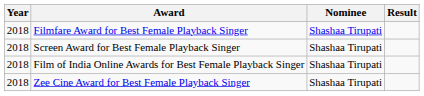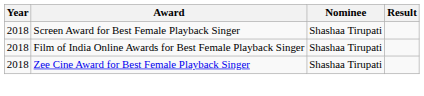- row: 2018 | Filmfare Award for Best Female Playback Singer | Shashaa Tirupati
